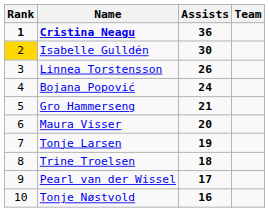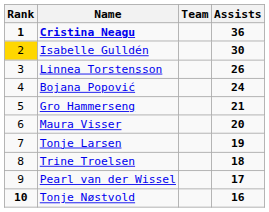columns swapped: Team <-> Assists
Tonje Nøstvold | Rank: normal -> bold
